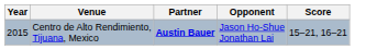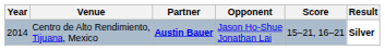+ column: Result | Silver
Centro de Alto Rendimiento, Tijuana, Mexico | Year: 2015 -> 2014
